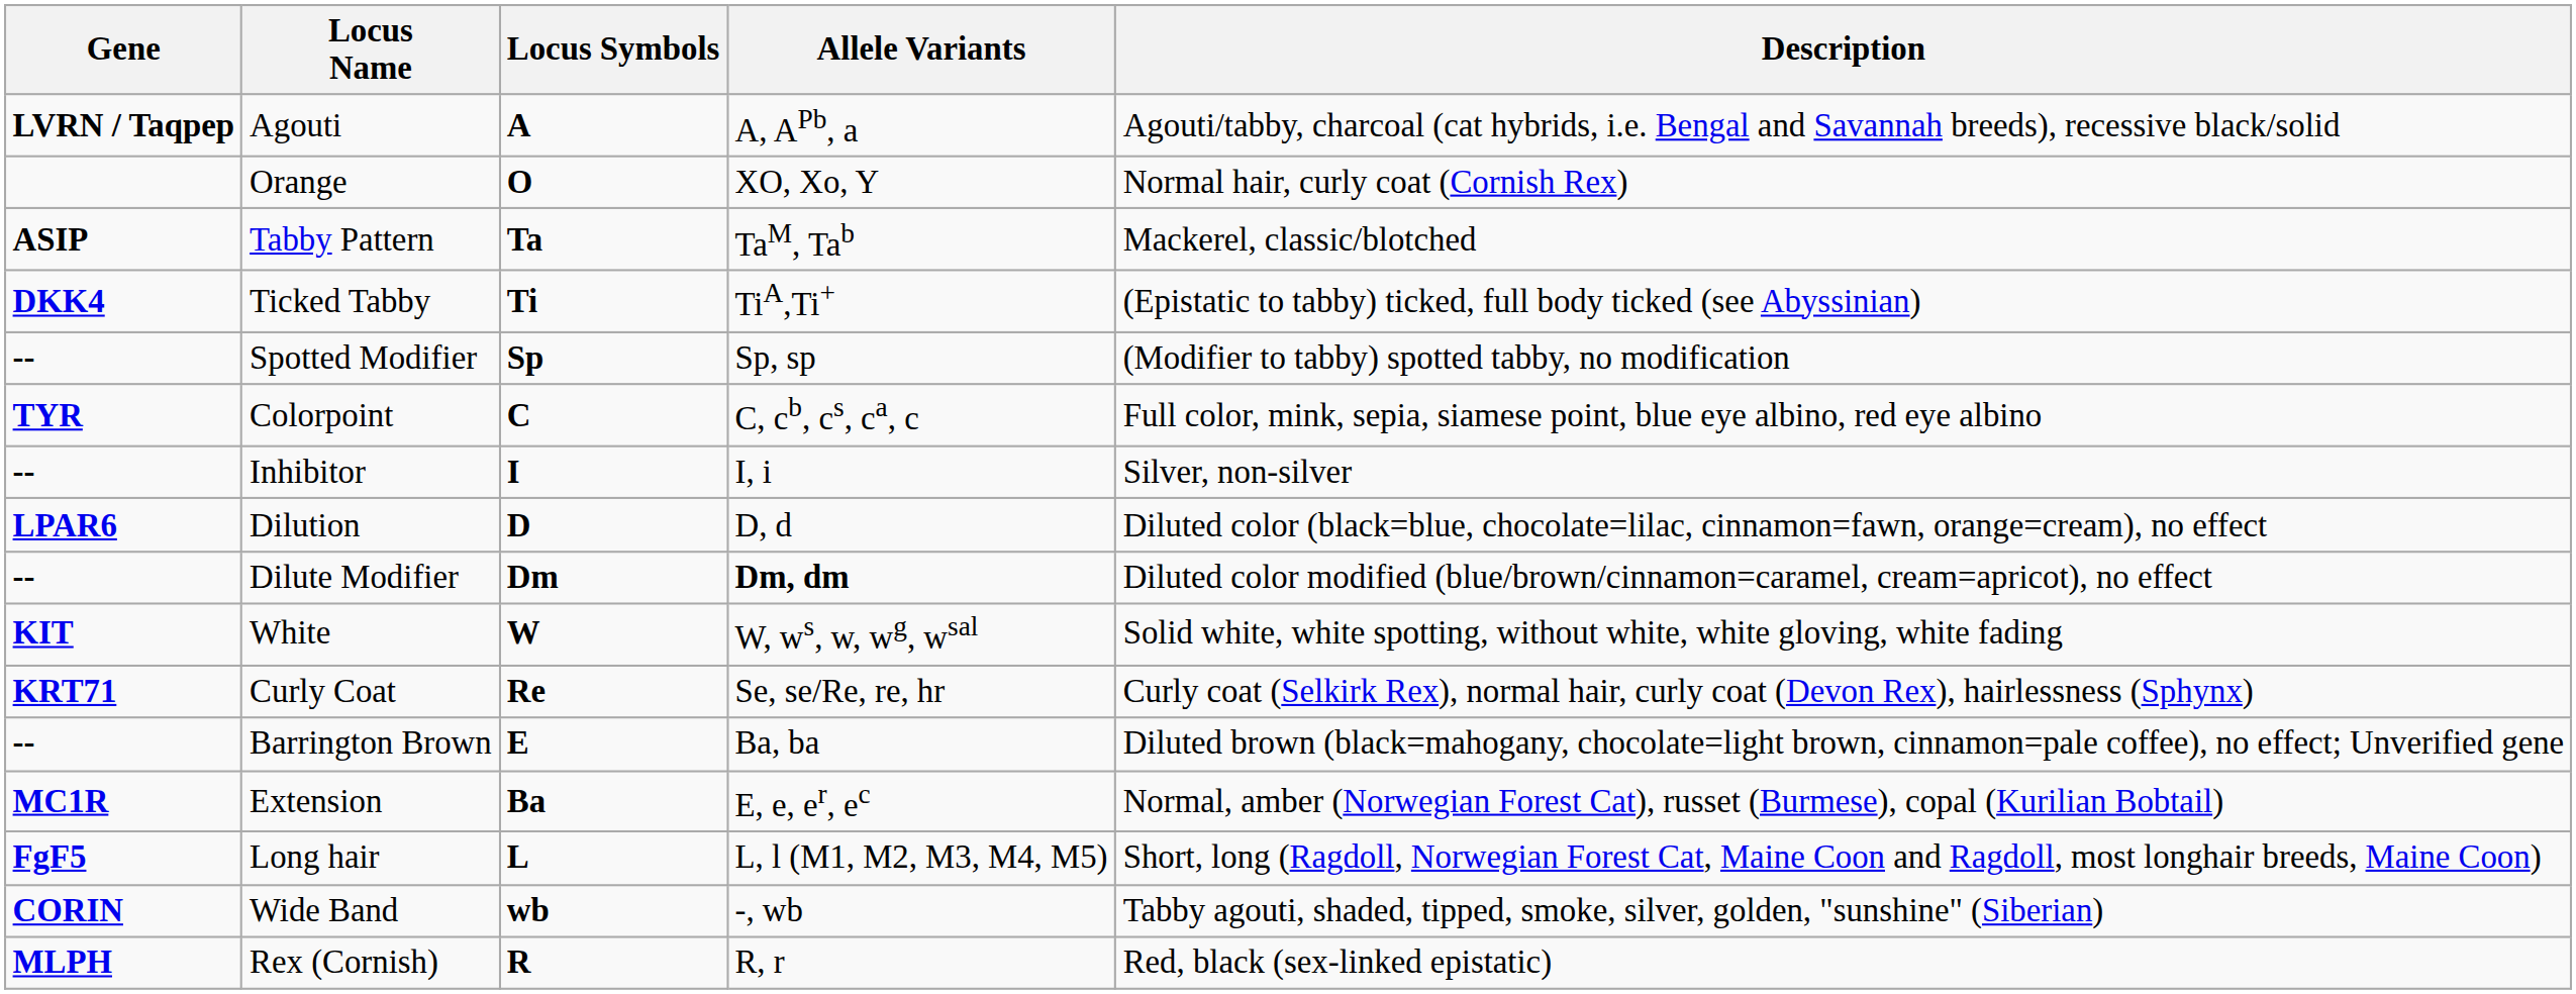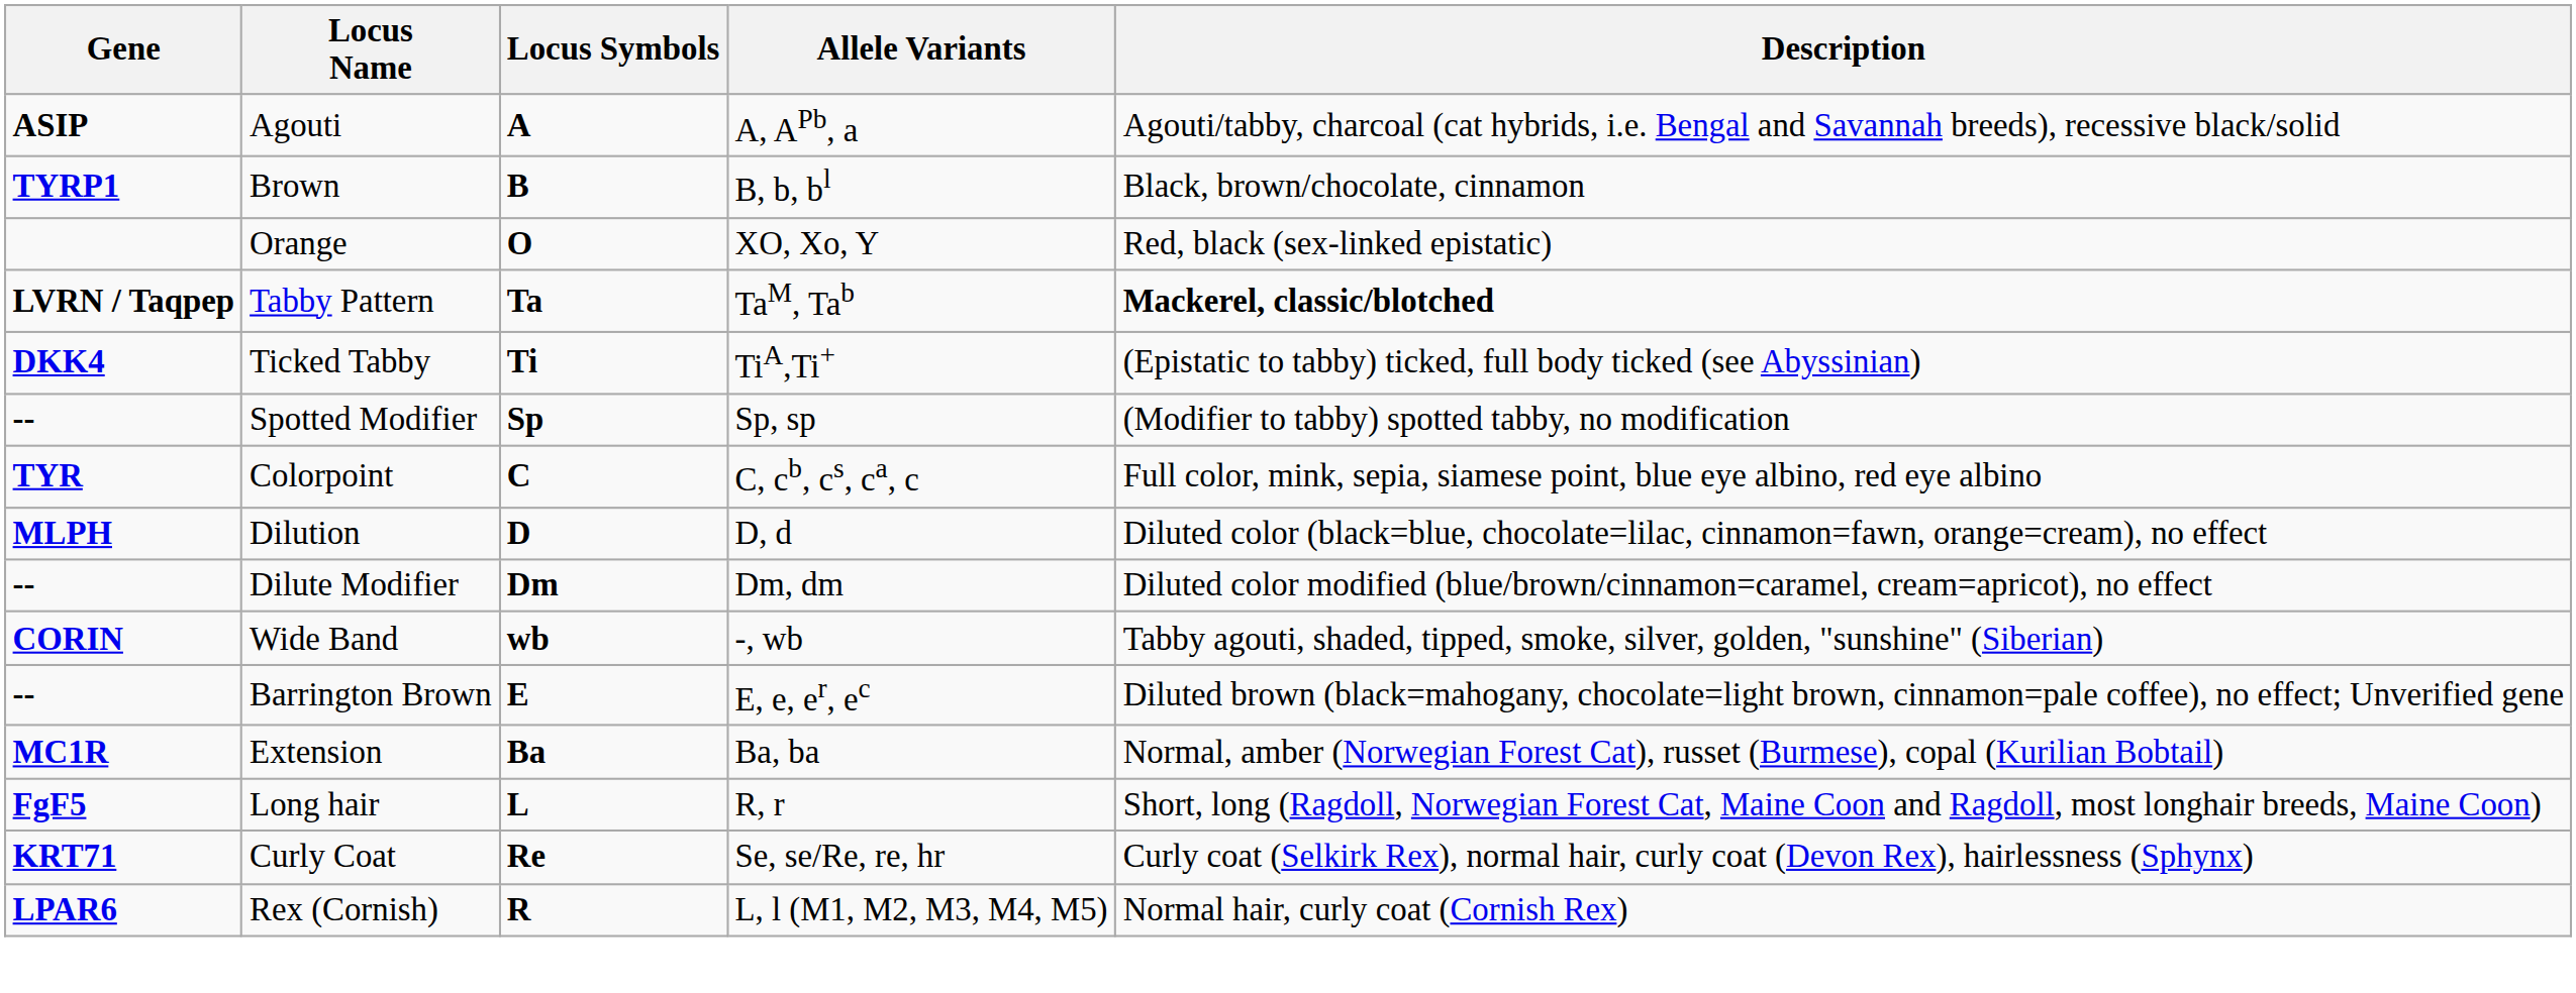Agouti | Gene: LVRN / Taqpep -> ASIP
+ row: TYRP1 | Brown | B | B, b, bl | Black, brown/chocolate, cinnamon
Orange | Description: Normal hair, curly coat (Cornish Rex) -> Red, black (sex-linked epistatic)
Tabby Pattern | Gene: ASIP -> LVRN / Taqpep
Tabby Pattern | Description: normal -> bold
- row: -- | Inhibitor | I | I, i | Silver, non-silver
Dilution | Gene: LPAR6 -> MLPH
Dilute Modifier | Allele Variants: bold -> normal
- row: KIT | White | W | W, ws, w, wg, wsal | Solid white, white spotting, without white, white gloving, white fading
rows swapped: Wide Band <-> Curly Coat
Barrington Brown | Allele Variants: Ba, ba -> E, e, er, ec
Extension | Allele Variants: E, e, er, ec -> Ba, ba
Long hair | Allele Variants: L, l (M1, M2, M3, M4, M5) -> R, r
Rex (Cornish) | Gene: MLPH -> LPAR6
Rex (Cornish) | Allele Variants: R, r -> L, l (M1, M2, M3, M4, M5)
Rex (Cornish) | Description: Red, black (sex-linked epistatic) -> Normal hair, curly coat (Cornish Rex)
